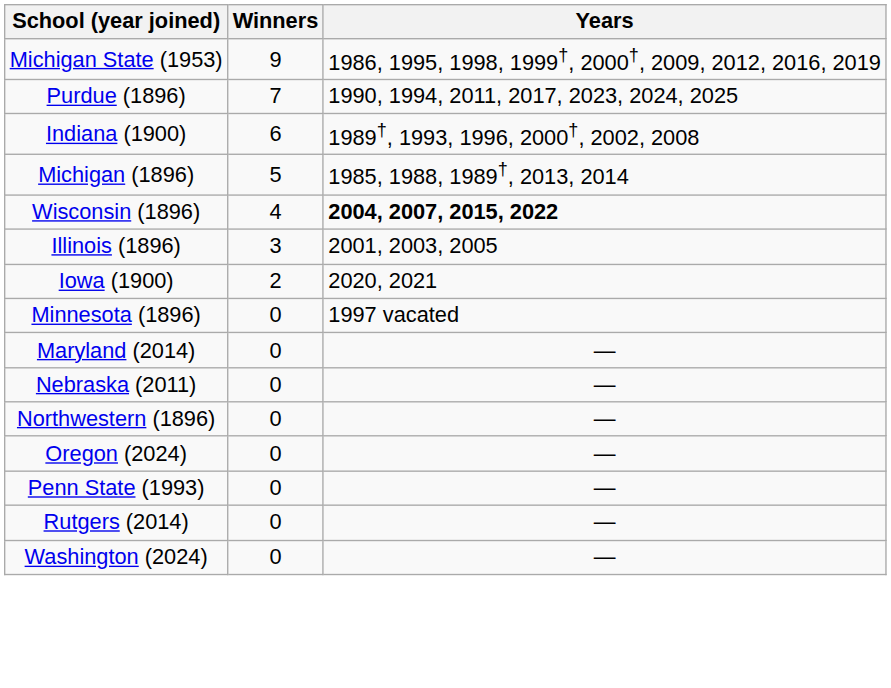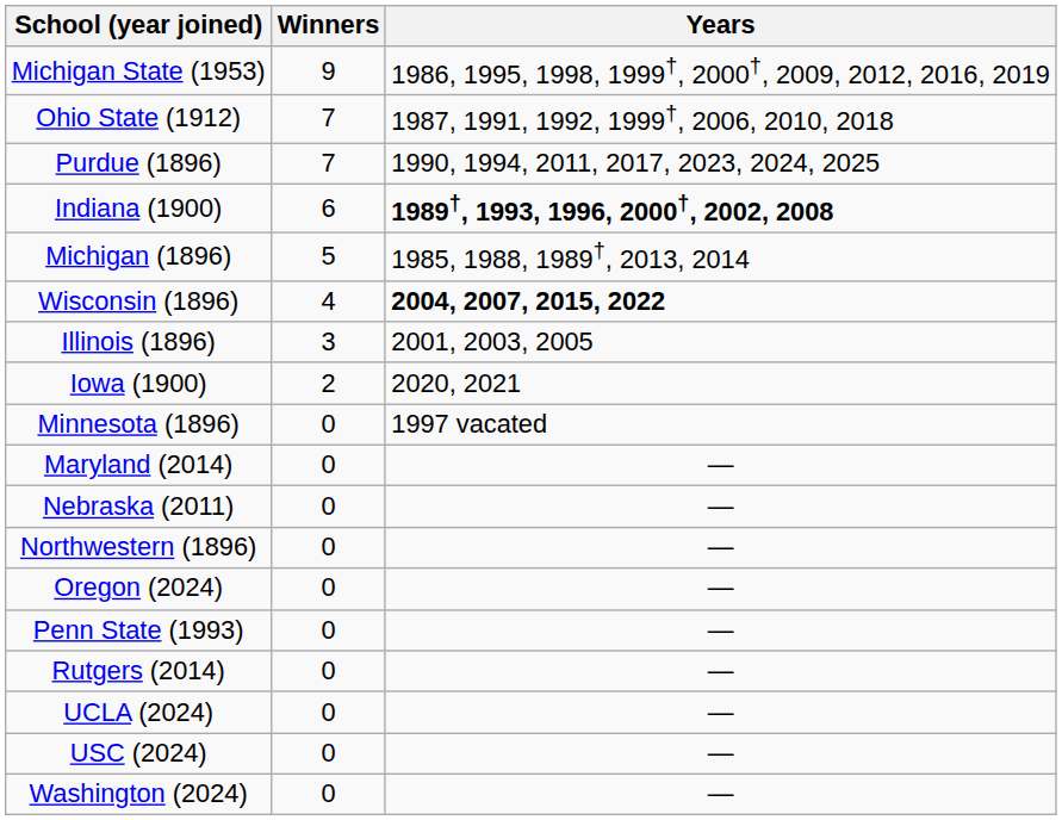+ row: Ohio State (1912) | 7 | 1987, 1991, 1992, 1999†, 2006, 2010, 2018
Indiana (1900) | Years: normal -> bold
+ row: UCLA (2024) | 0 | —
+ row: USC (2024) | 0 | —
